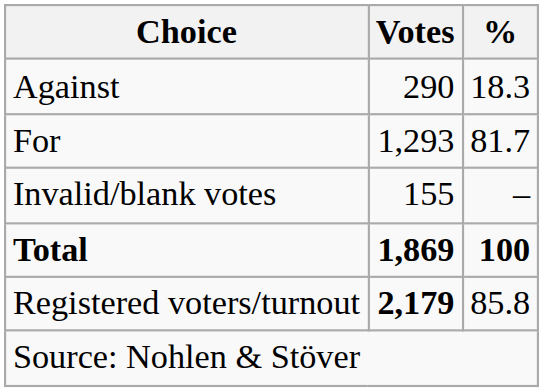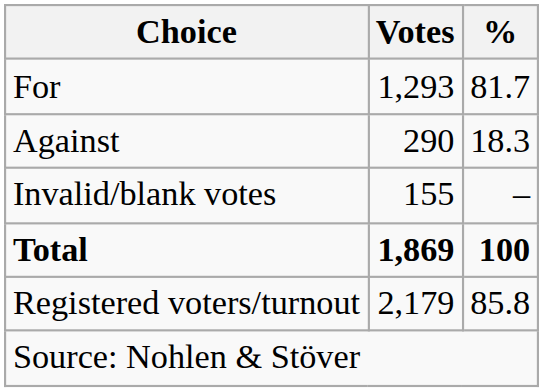rows swapped: For <-> Against
Registered voters/turnout | Votes: bold -> normal
